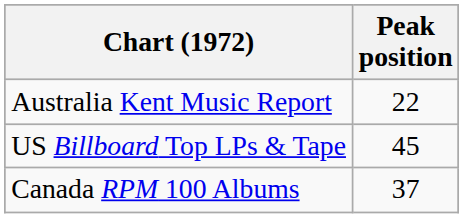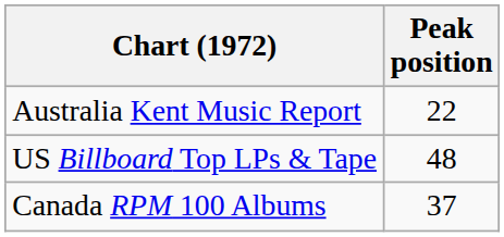US Billboard Top LPs & Tape | Peak position: 45 -> 48
